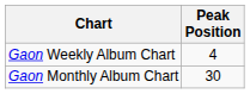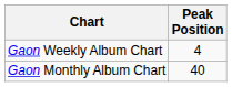Gaon Monthly Album Chart | Peak Position: 30 -> 40
